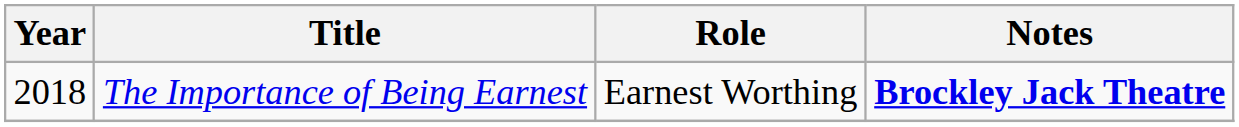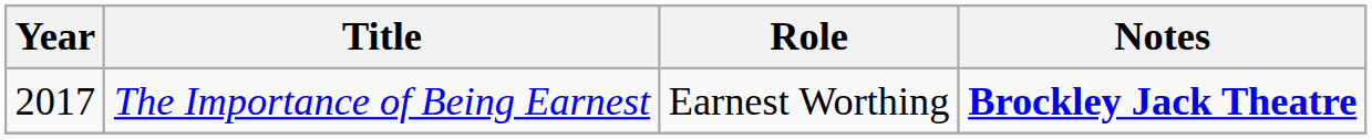The Importance of Being Earnest | Year: 2018 -> 2017
